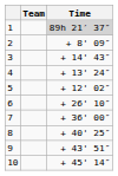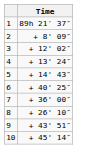- column: Team
1 | Time: lightgrey background -> no background
3 | Time: + 14' 43″ -> + 12' 02″
5 | Time: + 12' 02″ -> + 14' 43″
6 | Time: + 26' 10″ -> + 40' 25″
8 | Time: + 40' 25″ -> + 26' 10″
